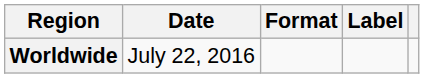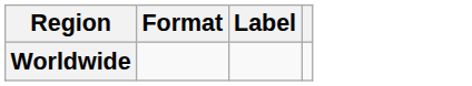- column: Date | July 22, 2016
